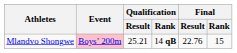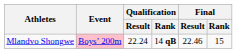Mlandvo Shongwe | Qualification / Result: 25.21 -> 22.24
Mlandvo Shongwe | Final / Result: 22.76 -> 22.46
